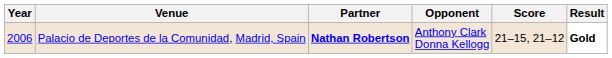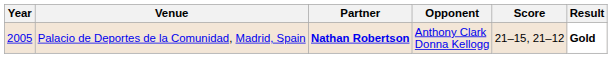Palacio de Deportes de la Comunidad, Madrid, Spain | Year: 2006 -> 2005
